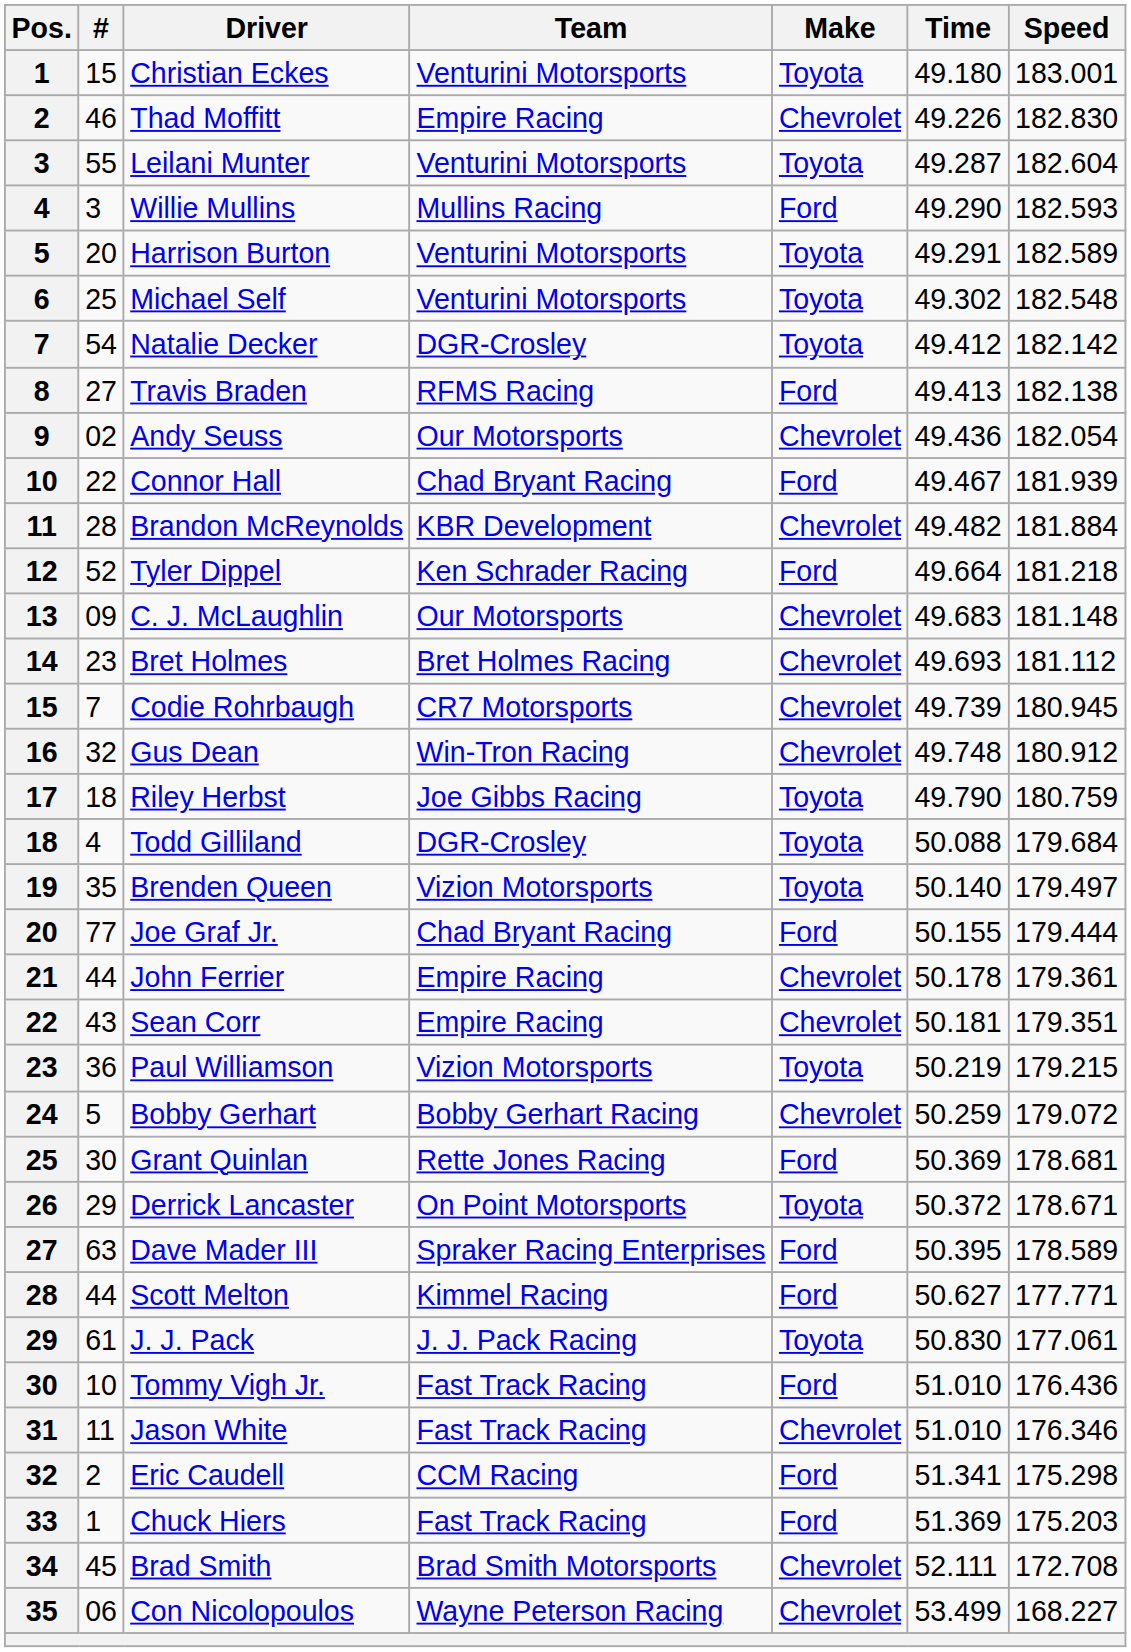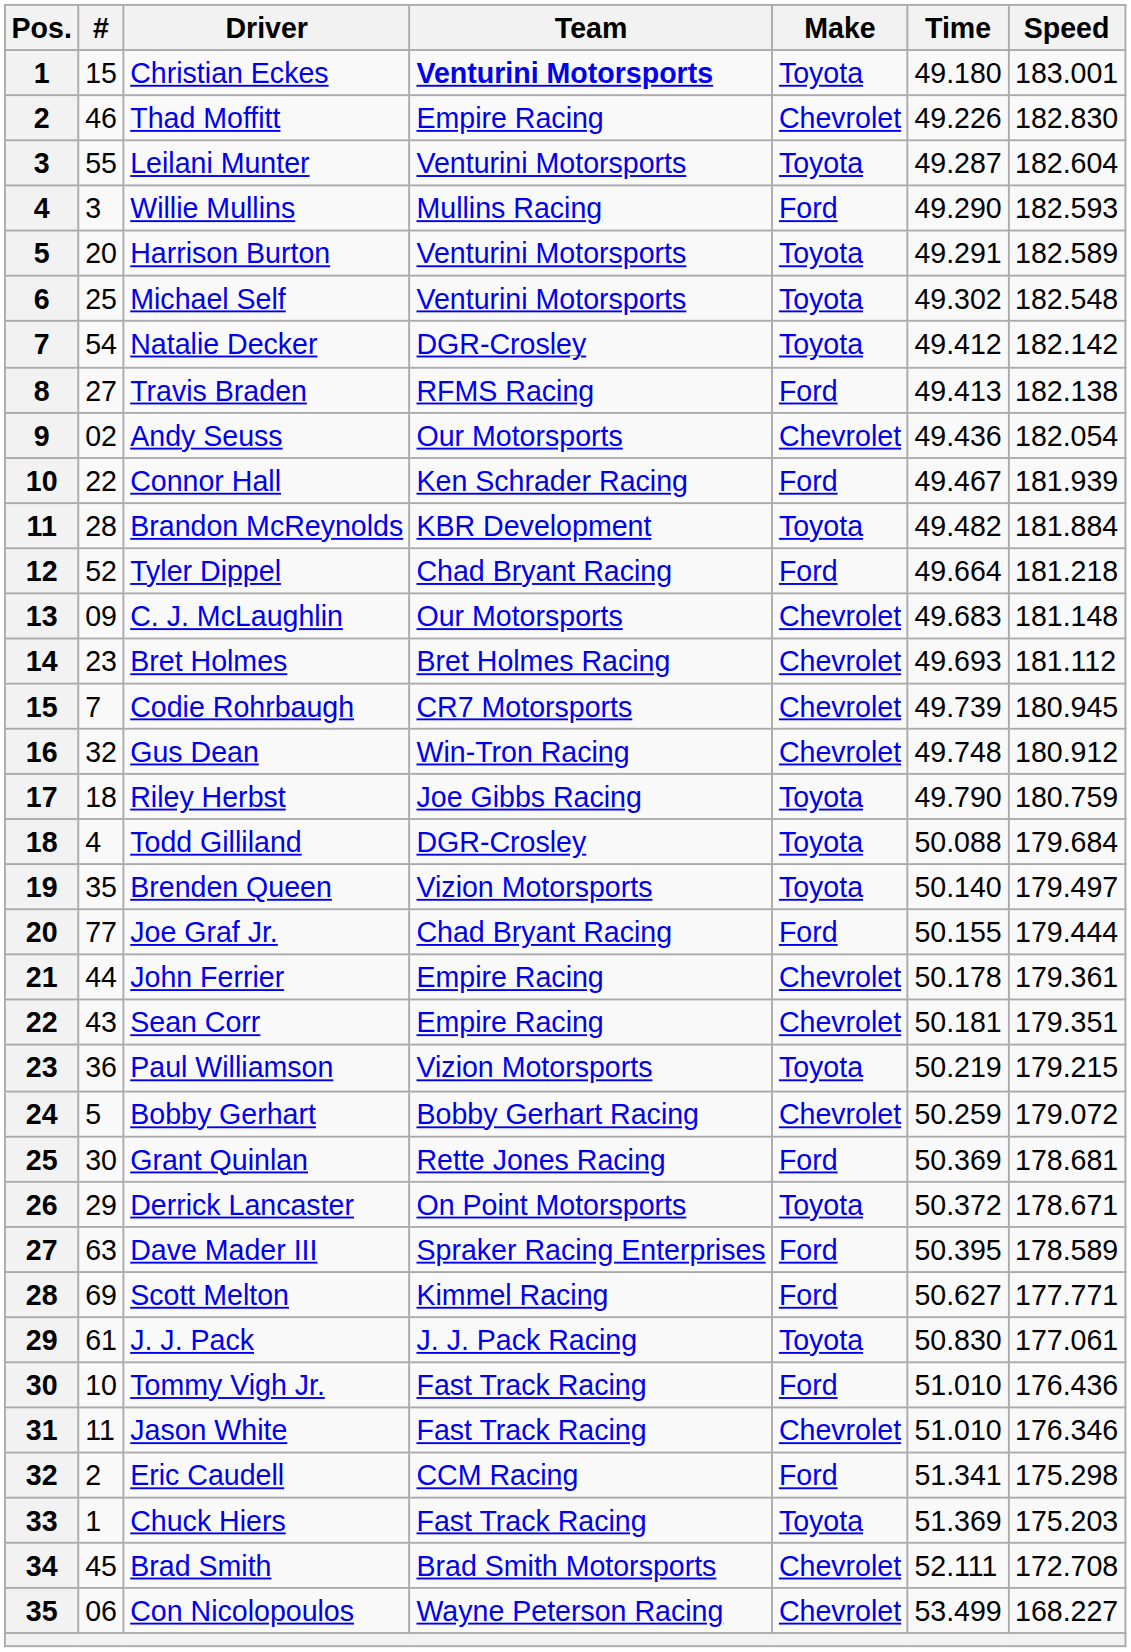Christian Eckes | Team: normal -> bold
Connor Hall | Team: Chad Bryant Racing -> Ken Schrader Racing
Brandon McReynolds | Make: Chevrolet -> Toyota
Tyler Dippel | Team: Ken Schrader Racing -> Chad Bryant Racing
Scott Melton | #: 44 -> 69
Chuck Hiers | Make: Ford -> Toyota
